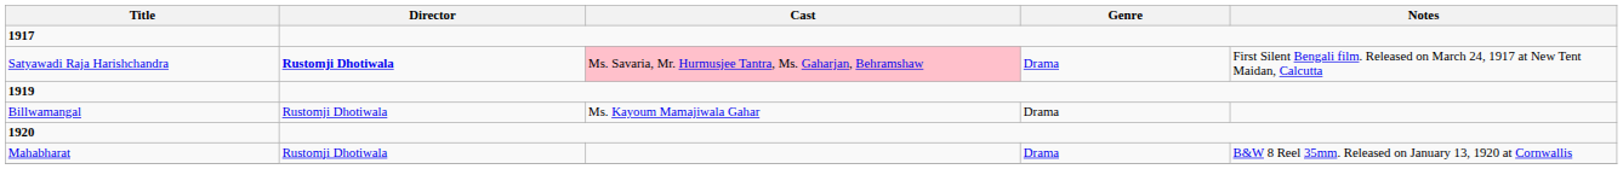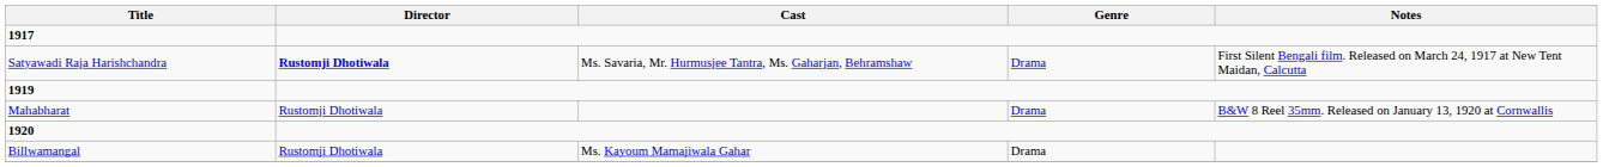Satyawadi Raja Harishchandra | Cast: pink background -> no background
rows swapped: Billwamangal <-> Mahabharat
